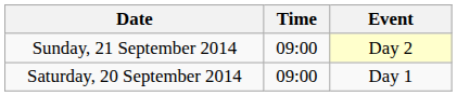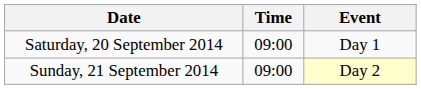rows swapped: Saturday, 20 September 2014 <-> Sunday, 21 September 2014
